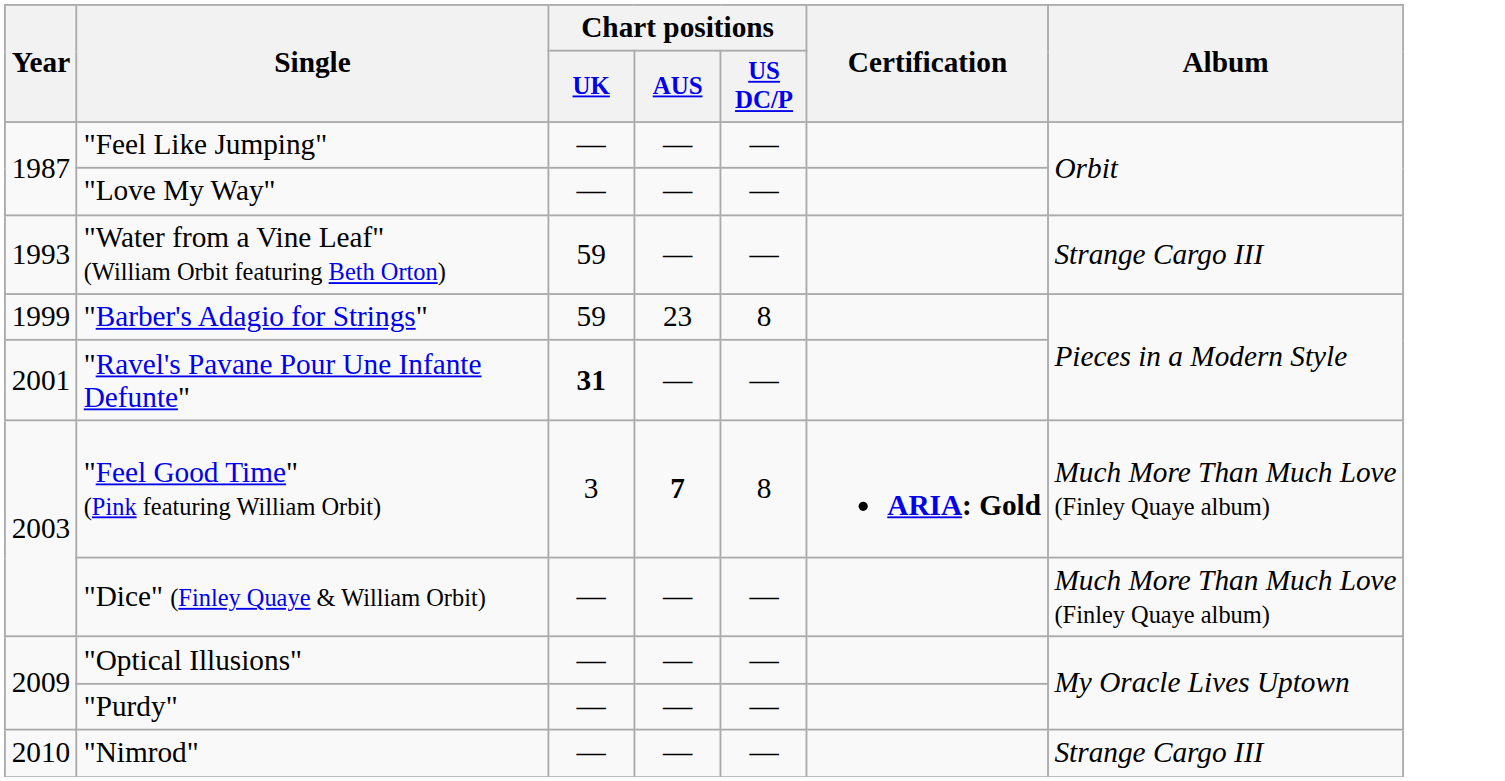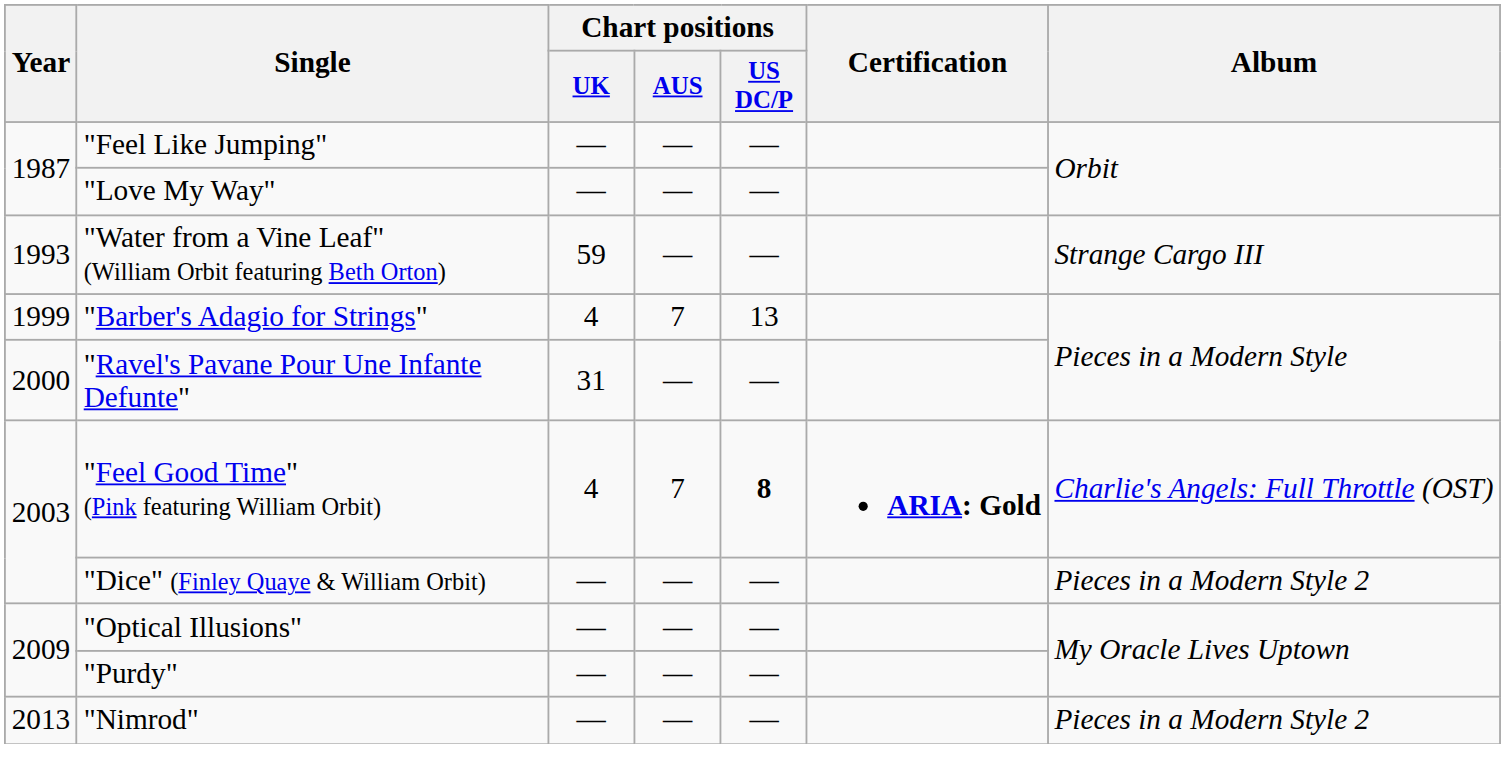"Barber's Adagio for Strings" | Chart positions / UK: 59 -> 4
"Barber's Adagio for Strings" | Chart positions / AUS: 23 -> 7
"Barber's Adagio for Strings" | Chart positions / US DC/P: 8 -> 13
"Ravel's Pavane Pour Une Infante Defunte" | Year: 2001 -> 2000
"Ravel's Pavane Pour Une Infante Defunte" | Chart positions / UK: bold -> normal
"Feel Good Time" (Pink featuring William Orbit) | Chart positions / UK: 3 -> 4
"Feel Good Time" (Pink featuring William Orbit) | Chart positions / AUS: bold -> normal
"Feel Good Time" (Pink featuring William Orbit) | Chart positions / US DC/P: normal -> bold
"Feel Good Time" (Pink featuring William Orbit) | Album: Much More Than Much Love (Finley Quaye album) -> Charlie's Angels: Full Throttle (OST)
"Dice" (Finley Quaye & William Orbit) | Album: Much More Than Much Love (Finley Quaye album) -> Pieces in a Modern Style 2
"Nimrod" | Year: 2010 -> 2013
"Nimrod" | Album: Strange Cargo III -> Pieces in a Modern Style 2
